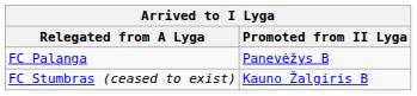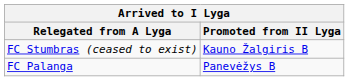rows swapped: FC Stumbras (ceased to exist) <-> FC Palanga
